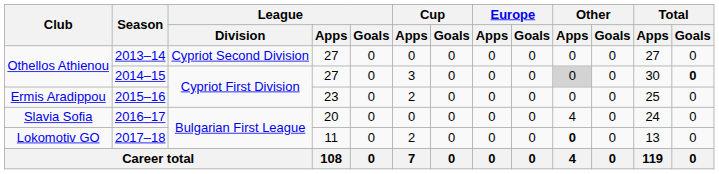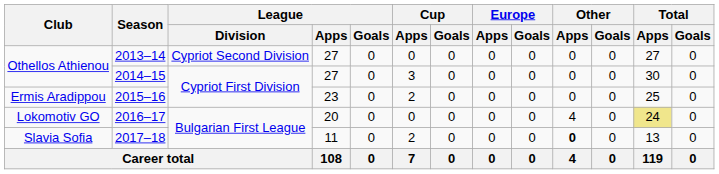2014–15 | Other / Apps: lightgrey background -> no background
2014–15 | Total / Goals: bold -> normal
2016–17 | Club: Slavia Sofia -> Lokomotiv GO
2016–17 | Total / Apps: no background -> khaki background
2017–18 | Club: Lokomotiv GO -> Slavia Sofia
